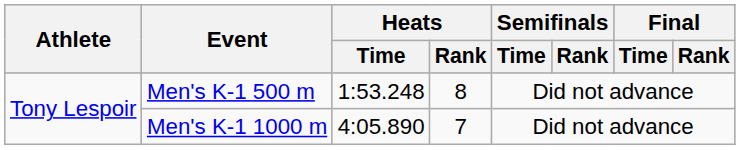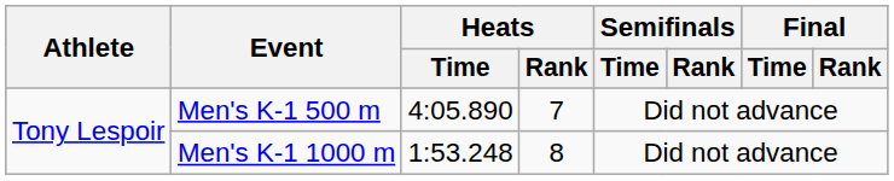Men's K-1 500 m | Heats / Time: 1:53.248 -> 4:05.890
Men's K-1 500 m | Heats / Rank: 8 -> 7
Men's K-1 1000 m | Heats / Time: 4:05.890 -> 1:53.248
Men's K-1 1000 m | Heats / Rank: 7 -> 8
